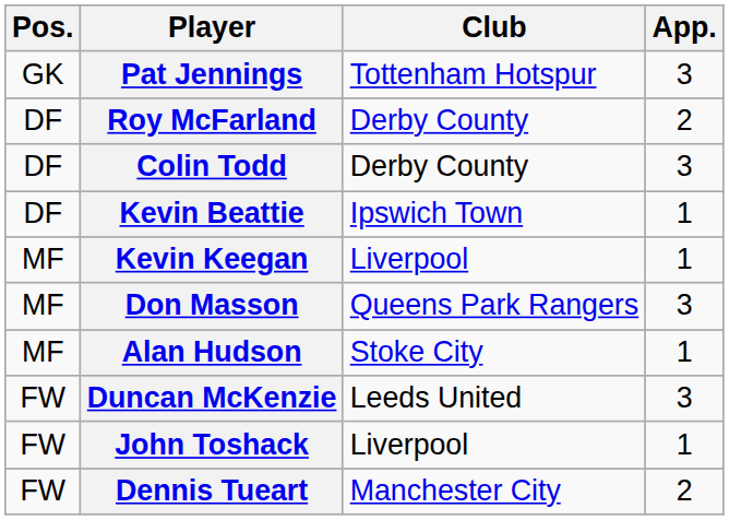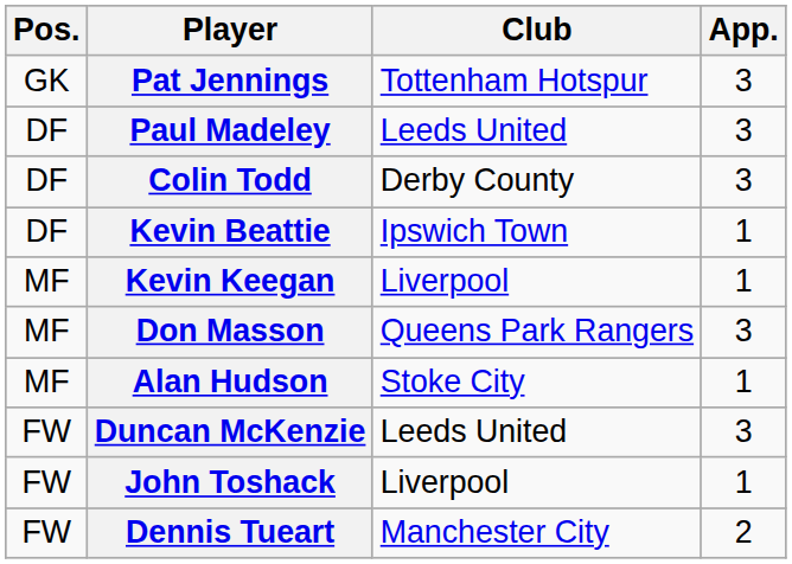+ row: DF | Paul Madeley | Leeds United | 3
- row: DF | Roy McFarland | Derby County | 2
